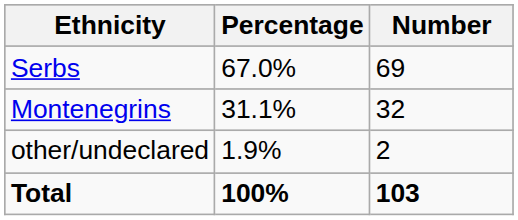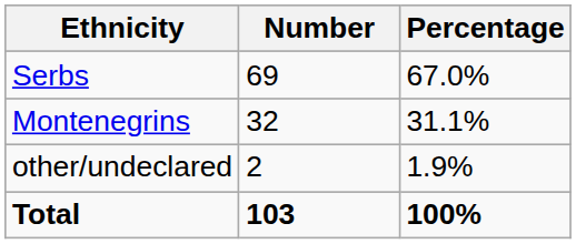columns swapped: Number <-> Percentage
